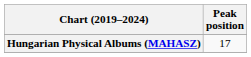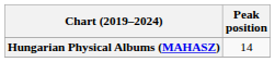Hungarian Physical Albums (MAHASZ) | Peak position: 17 -> 14
